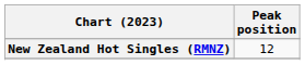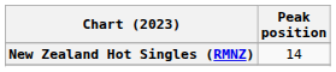New Zealand Hot Singles (RMNZ) | Peak position: 12 -> 14
